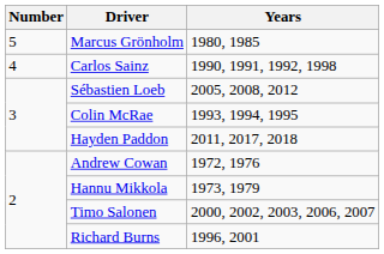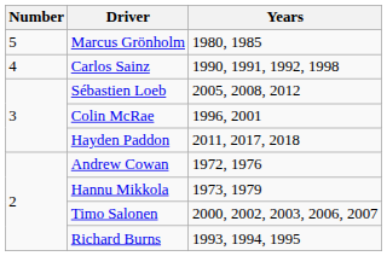Colin McRae | Years: 1993, 1994, 1995 -> 1996, 2001
Richard Burns | Years: 1996, 2001 -> 1993, 1994, 1995
